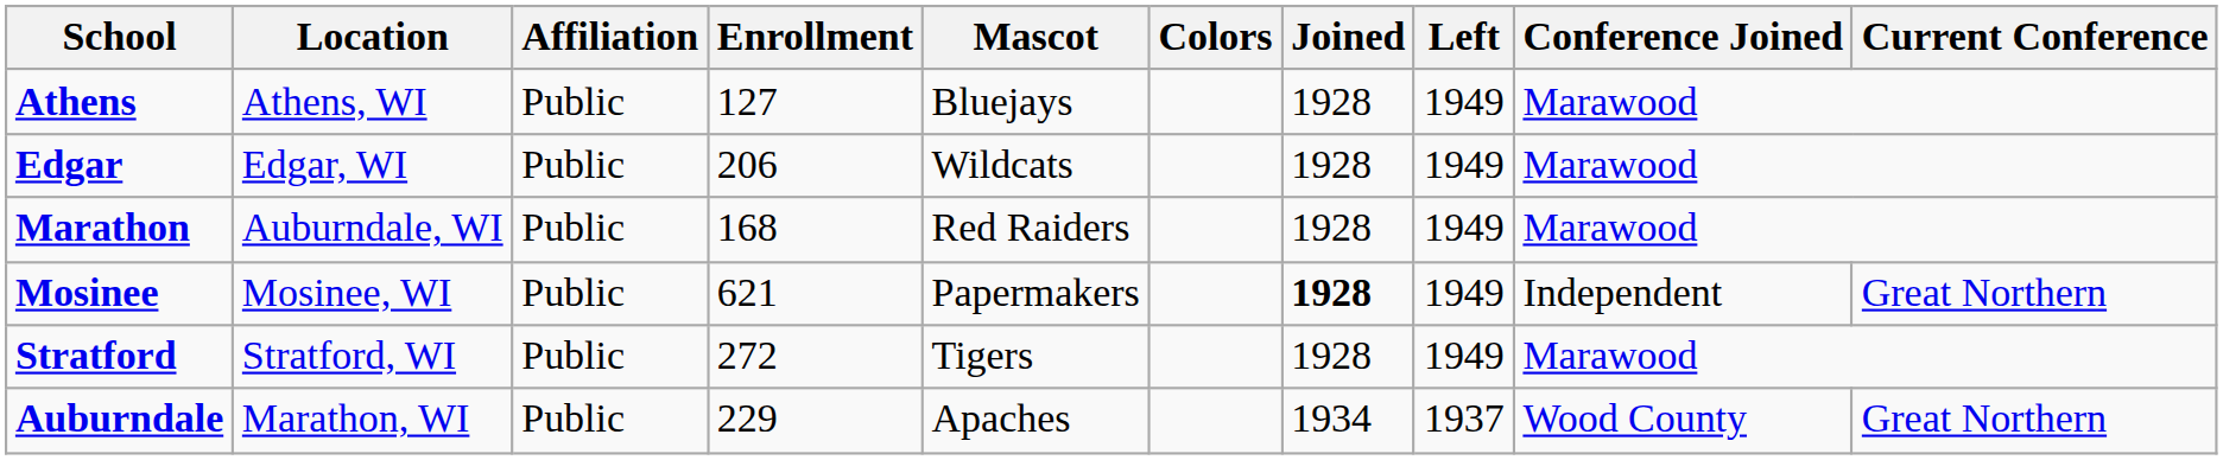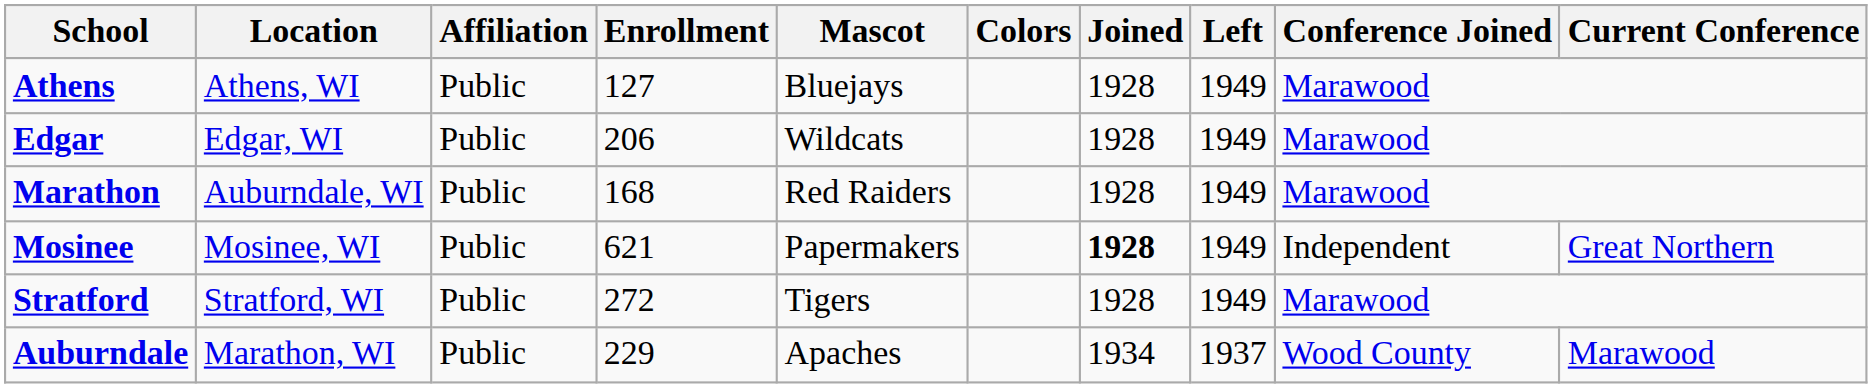Auburndale | Current Conference: Great Northern -> Marawood
